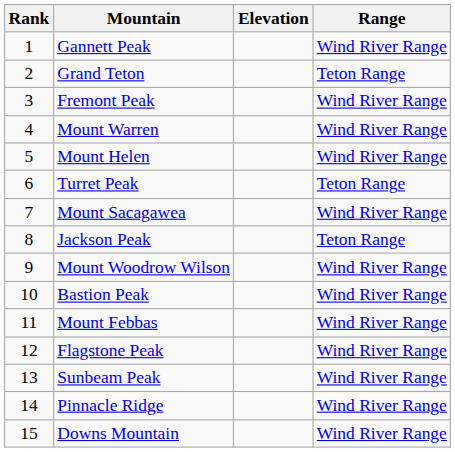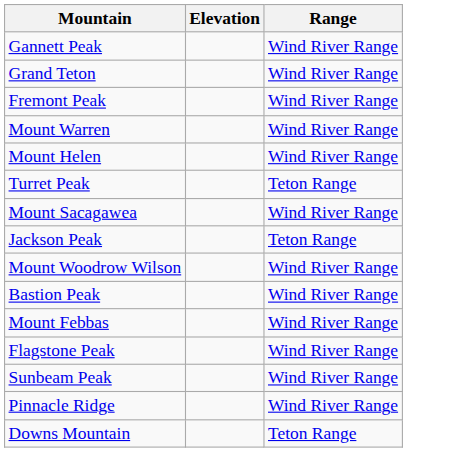- column: Rank | 1 | 2 | 3 | 4 | 5 | 6 | 7 | 8 | 9 | 10 | 11 | 12 | 13 | 14 | 15
Grand Teton | Range: Teton Range -> Wind River Range
Downs Mountain | Range: Wind River Range -> Teton Range
